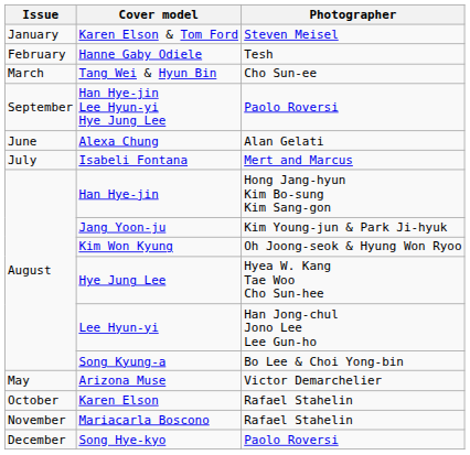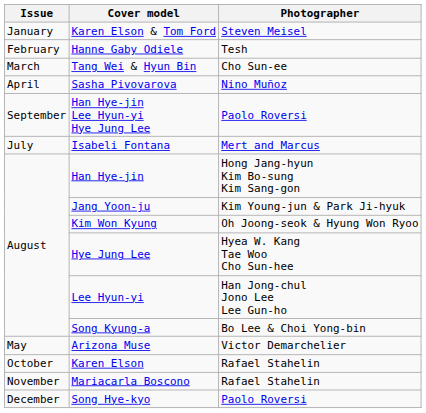+ row: April | Sasha Pivovarova | Nino Muñoz
- row: June | Alexa Chung | Alan Gelati
